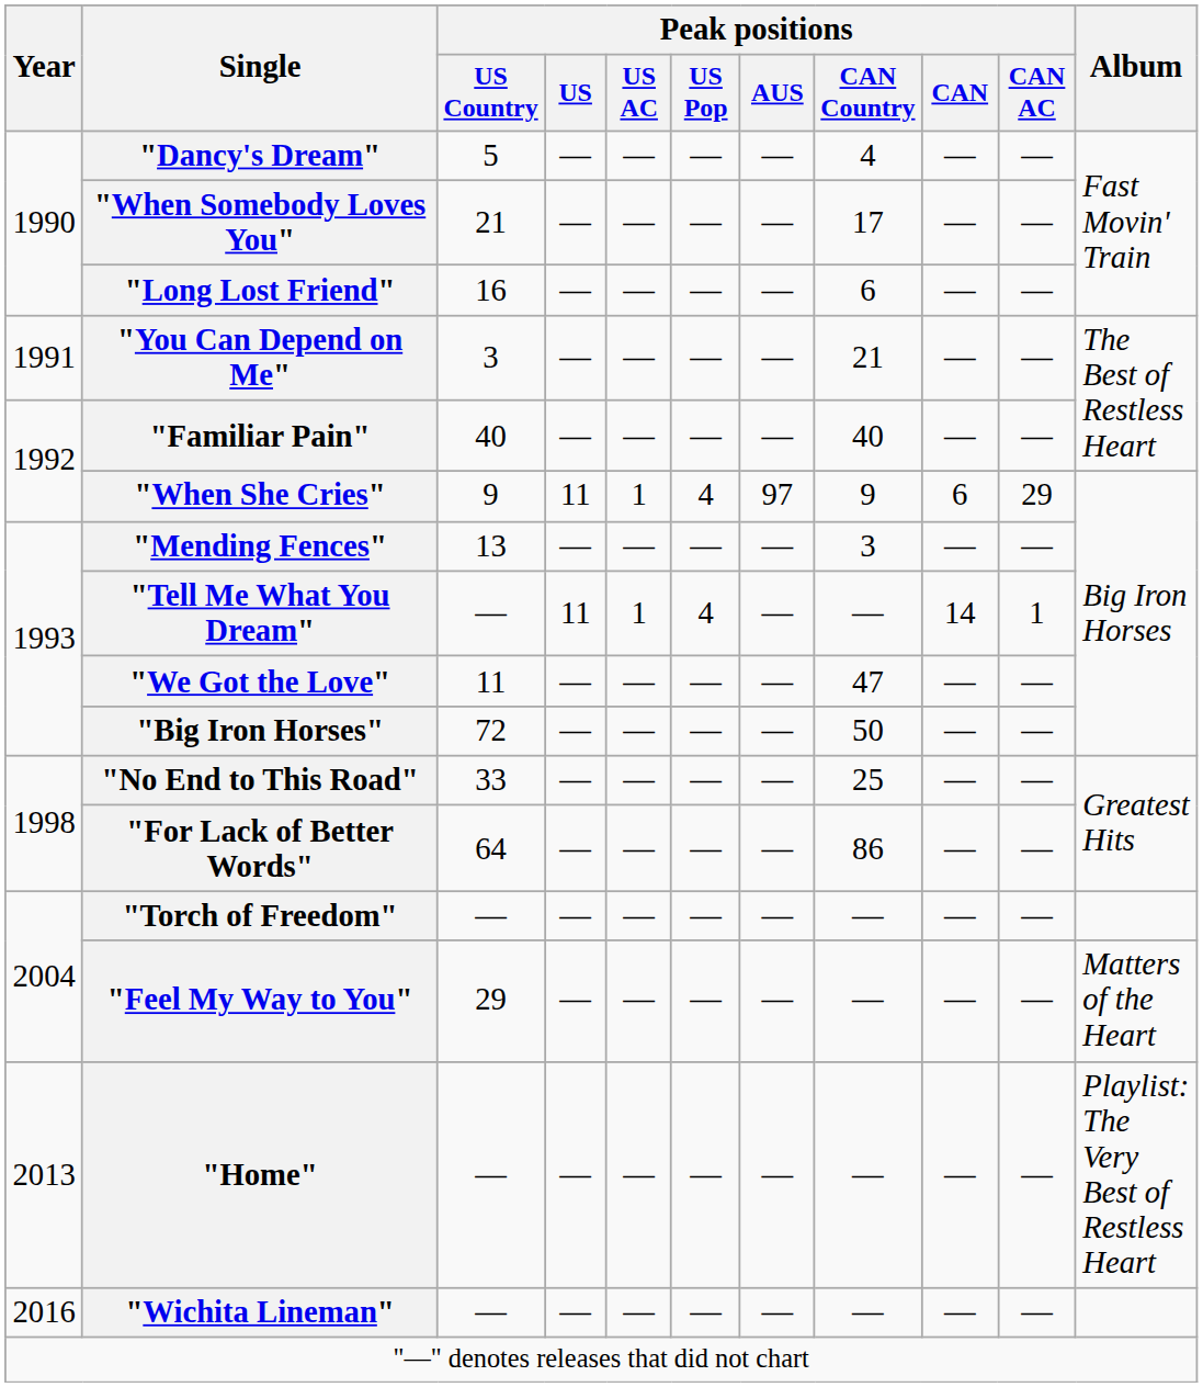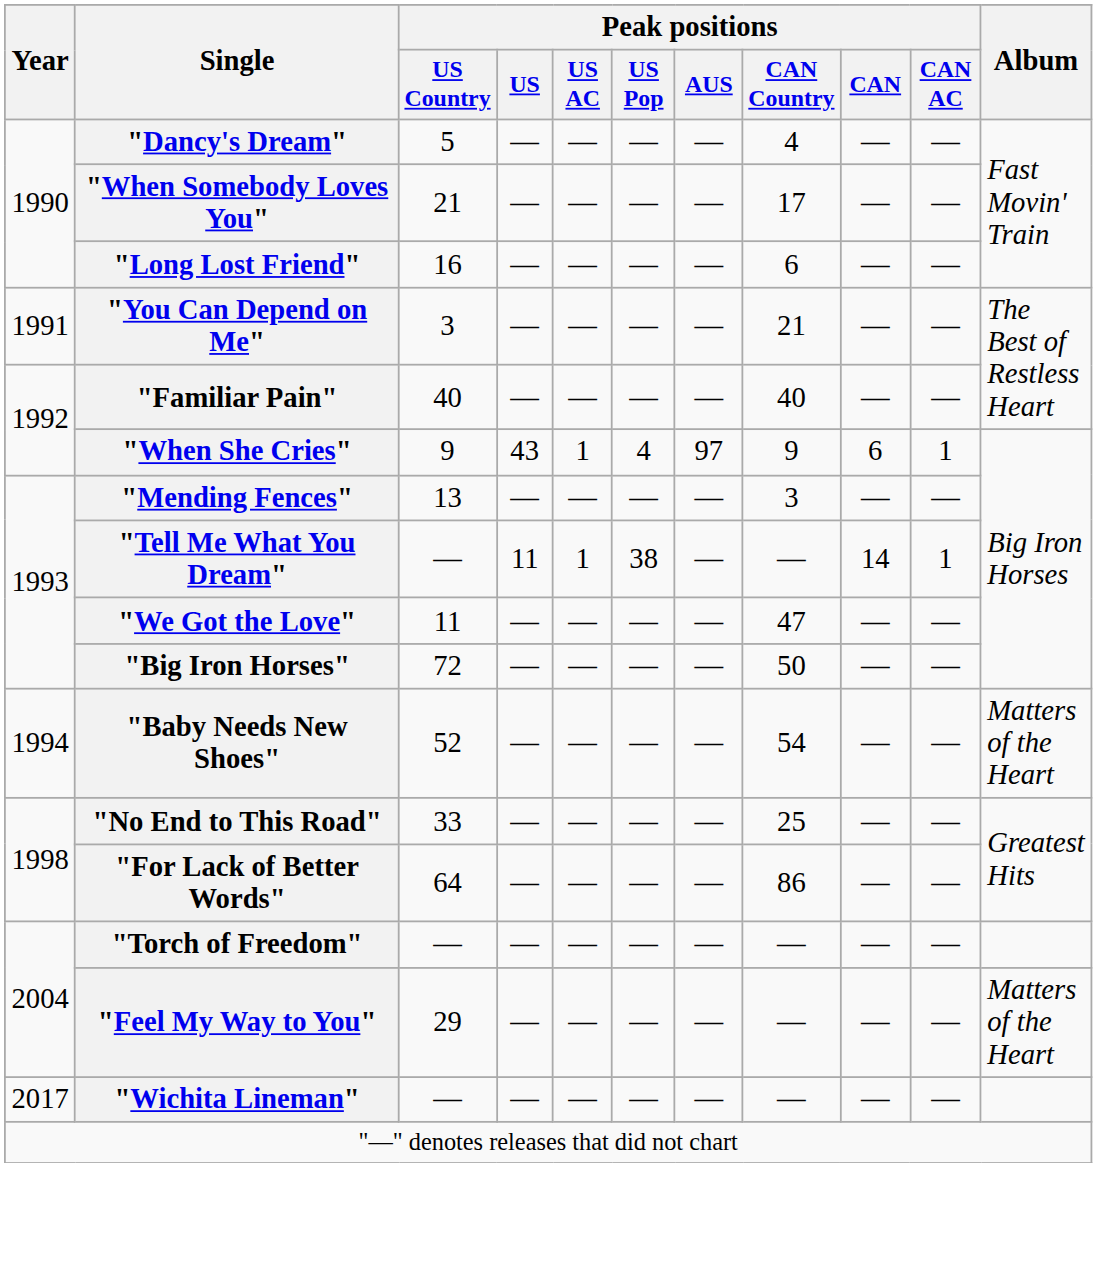"When She Cries" | Peak positions / US: 11 -> 43
"When She Cries" | Peak positions / CAN AC: 29 -> 1
"Tell Me What You Dream" | Peak positions / US Pop: 4 -> 38
+ row: 1994 | "Baby Needs New Shoes" | 52 | — | — | — | — | 54 | — | — | Matters of the Heart
- row: 2013 | "Home" | — | — | — | — | — | — | — | — | Playlist: The Very Best of Restless Heart
"Wichita Lineman" | Year: 2016 -> 2017
